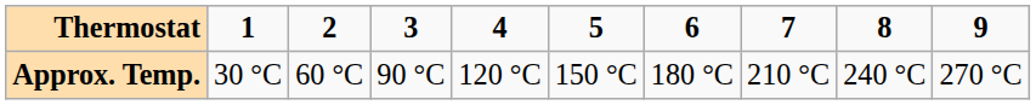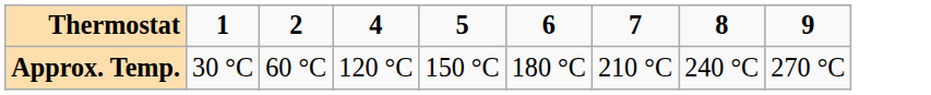- column: 3 | 90 °C
